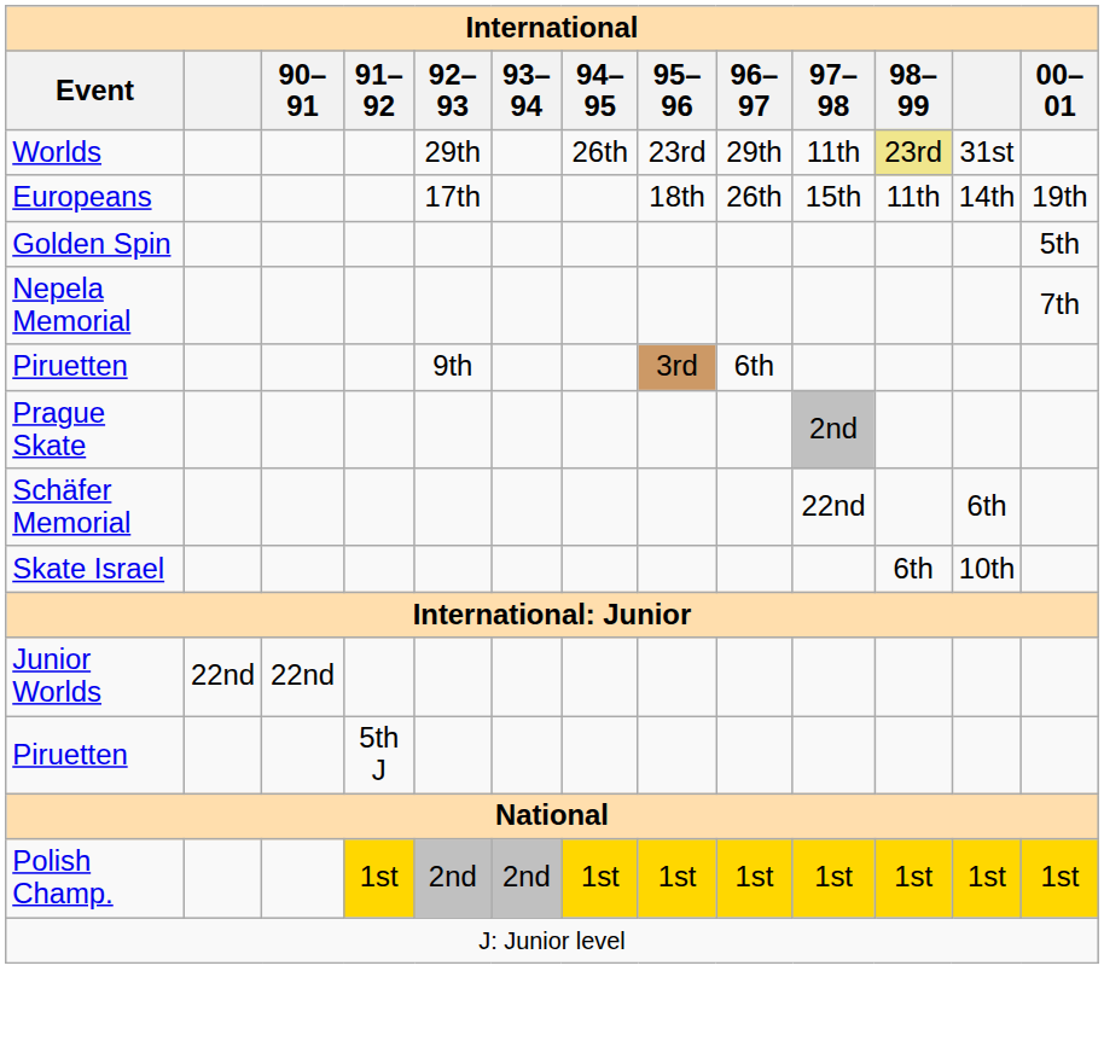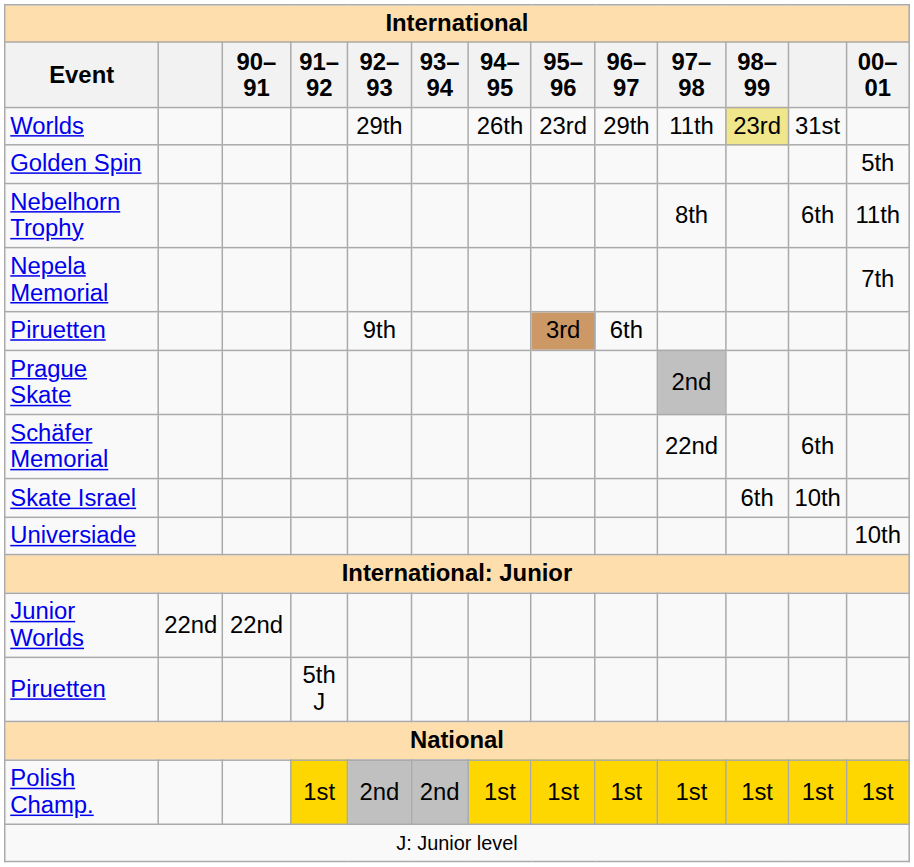- row: Europeans | 17th | 18th | 26th | 15th | 11th | 14th | 19th
+ row: Nebelhorn Trophy | 8th | 6th | 11th
+ row: Universiade | 10th
